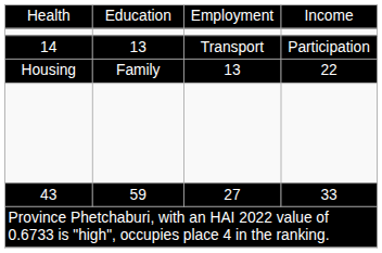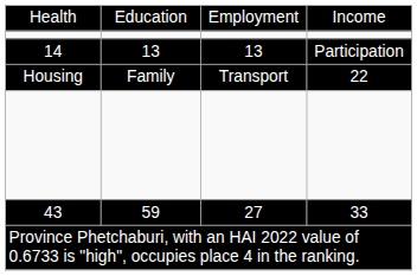14 | column 3: Transport -> 13
Housing | column 3: 13 -> Transport
